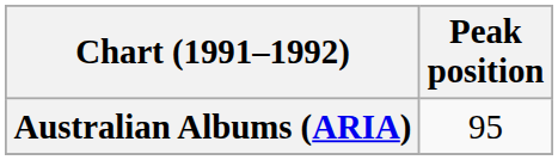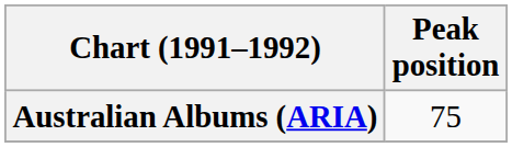Australian Albums (ARIA) | Peak position: 95 -> 75
